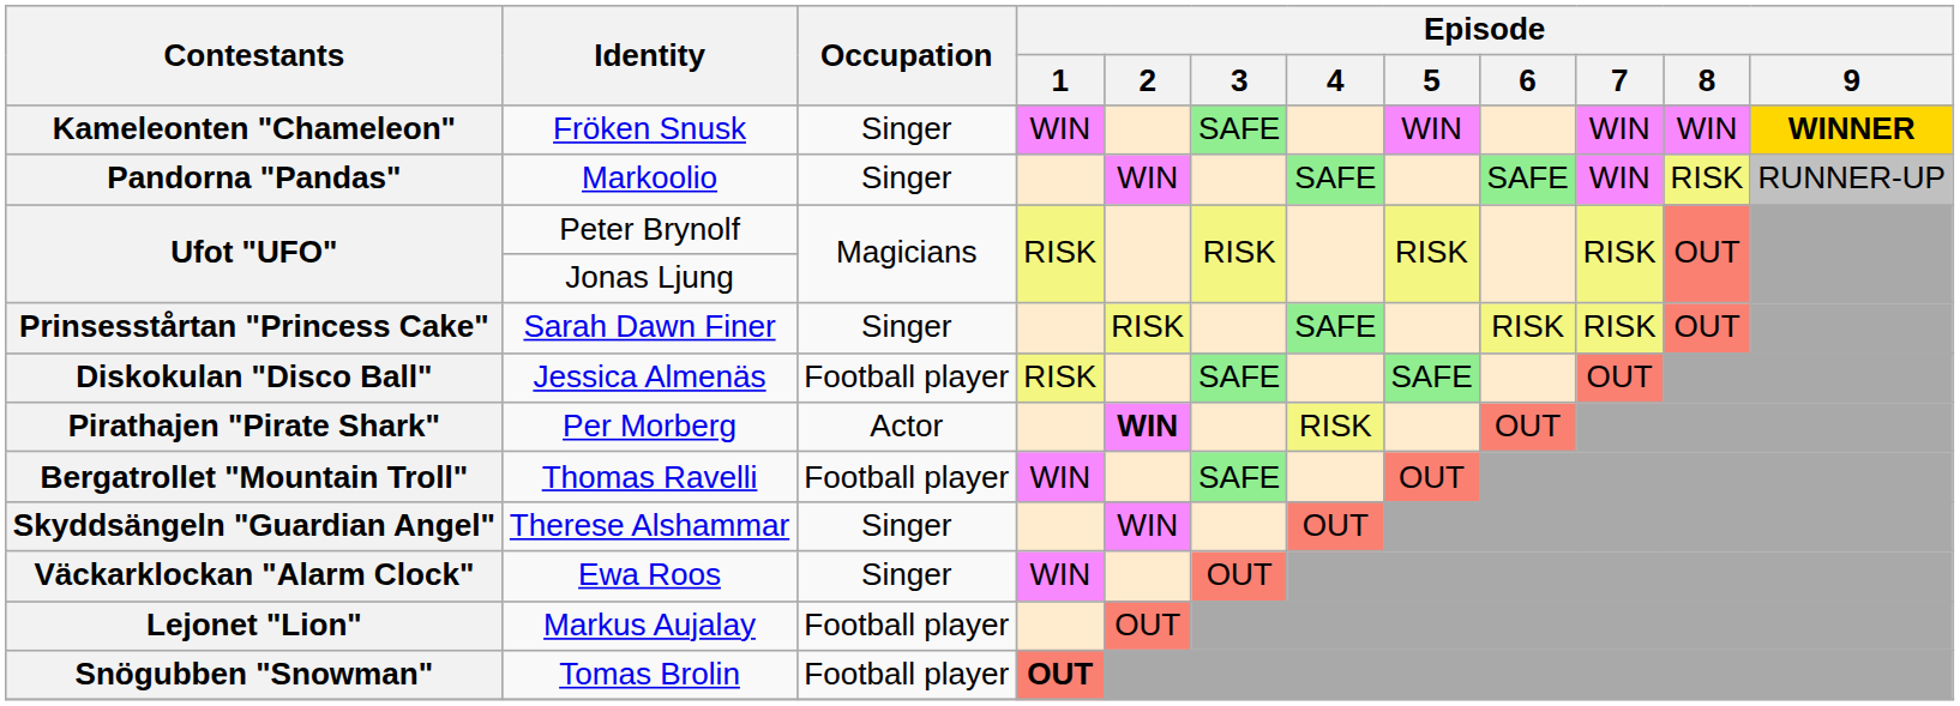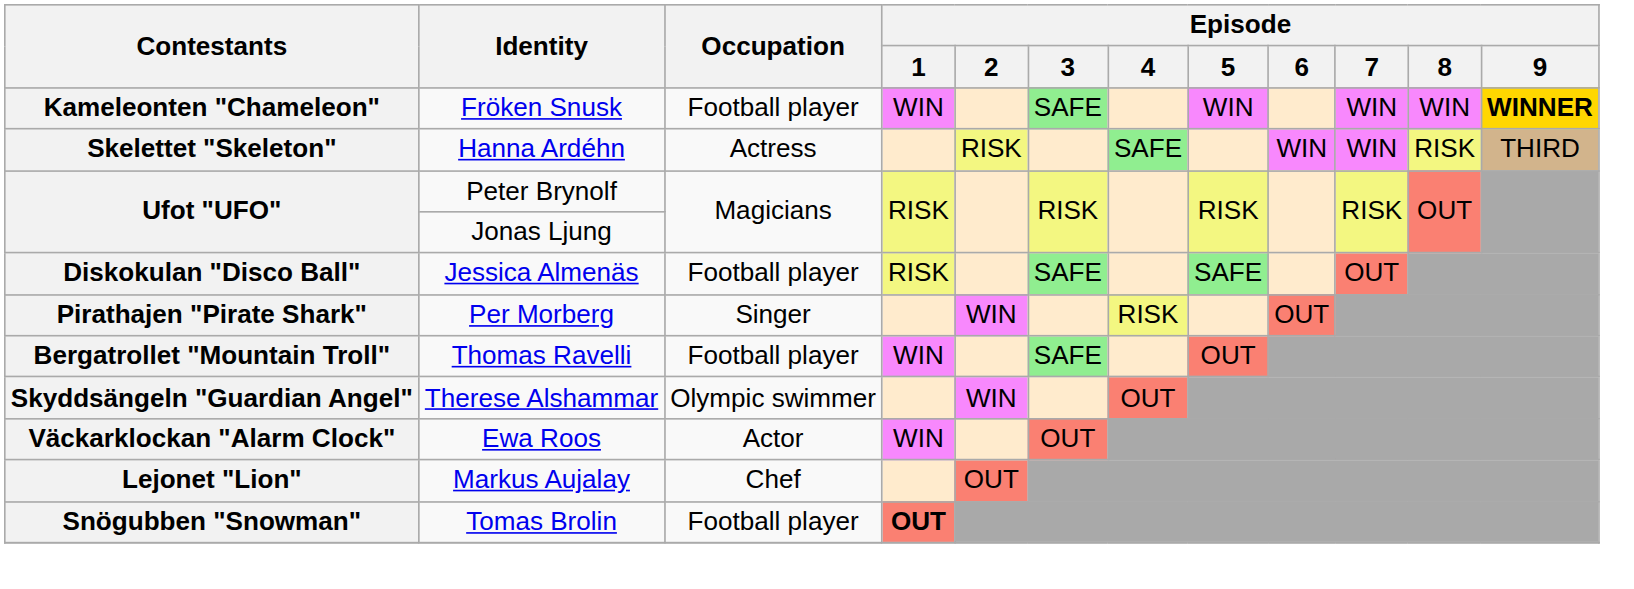Kameleonten "Chameleon" | Occupation: Singer -> Football player
- row: Pandorna "Pandas" | Markoolio | Singer | WIN | SAFE | SAFE | WIN | RISK | RUNNER-UP
+ row: Skelettet "Skeleton" | Hanna Ardéhn | Actress | RISK | SAFE | WIN | WIN | RISK | THIRD
- row: Prinsesstårtan "Princess Cake" | Sarah Dawn Finer | Singer | RISK | SAFE | RISK | RISK | OUT
Pirathajen "Pirate Shark" | Occupation: Actor -> Singer
Pirathajen "Pirate Shark" | Episode / 2: bold -> normal
Skyddsängeln "Guardian Angel" | Occupation: Singer -> Olympic swimmer
Väckarklockan "Alarm Clock" | Occupation: Singer -> Actor
Lejonet "Lion" | Occupation: Football player -> Chef
